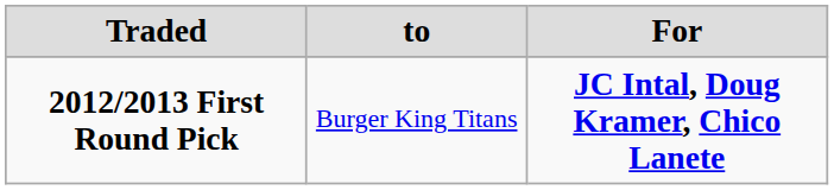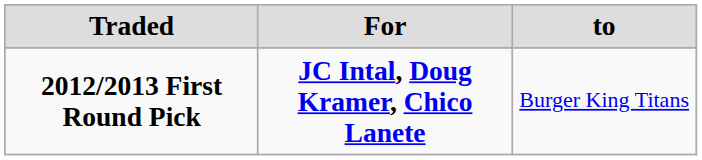columns swapped: to <-> For
